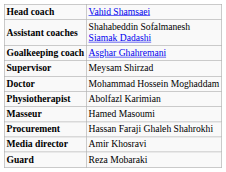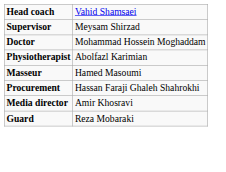- row: Assistant coaches | Shahabeddin Sofalmanesh Siamak Dadashi
- row: Goalkeeping coach | Asghar Ghahremani
